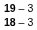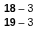rows swapped: 18 – 3 <-> 19 – 3
